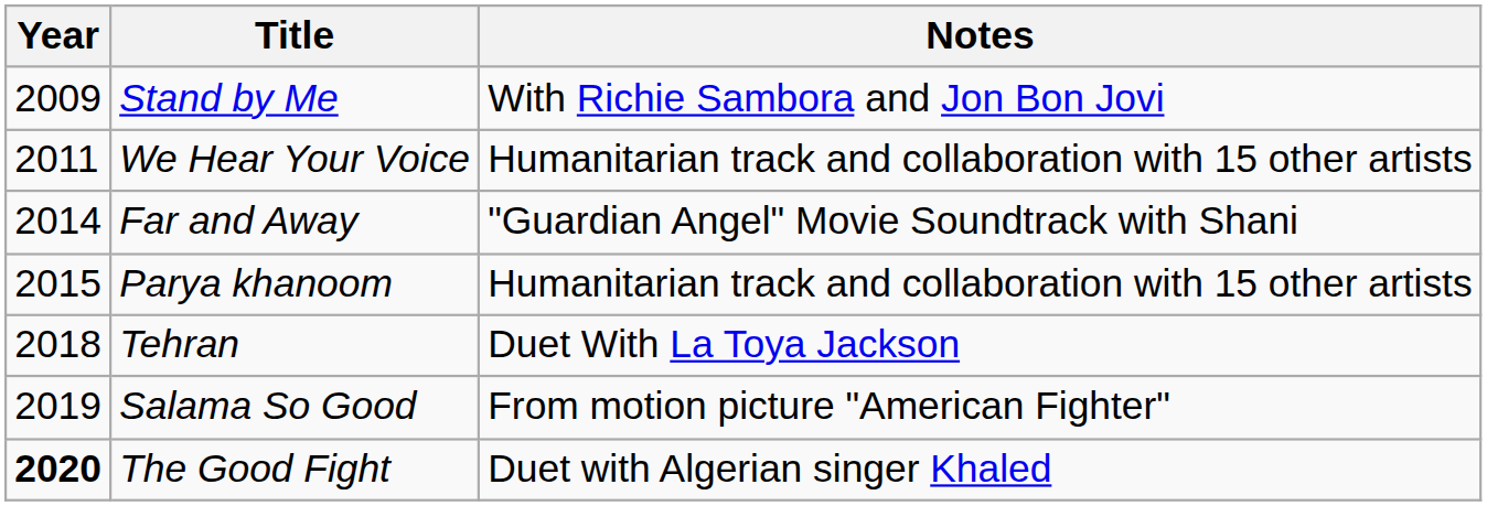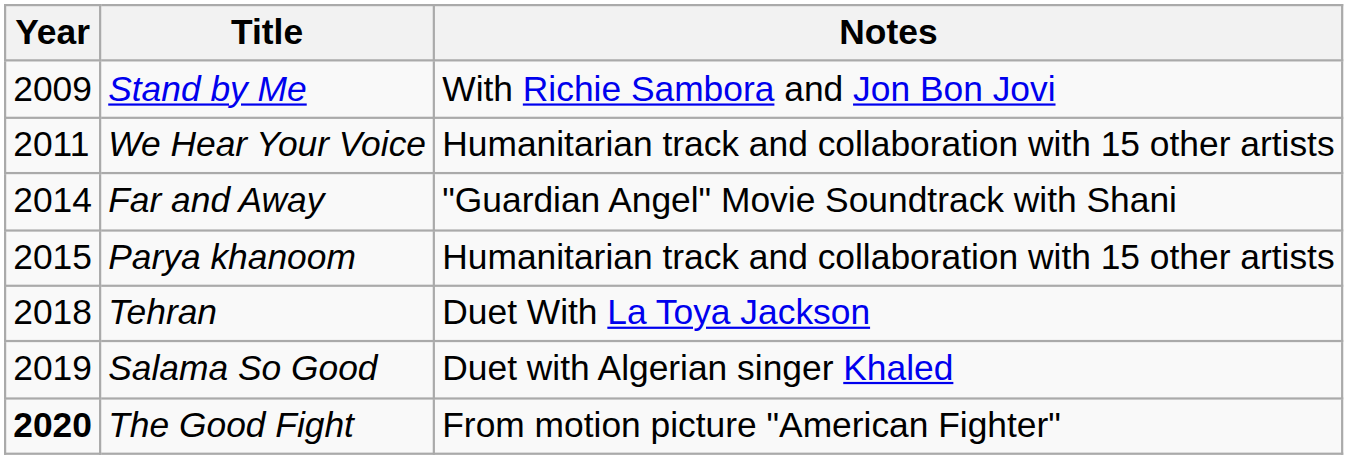Salama So Good | Notes: From motion picture "American Fighter" -> Duet with Algerian singer Khaled
The Good Fight | Notes: Duet with Algerian singer Khaled -> From motion picture "American Fighter"
